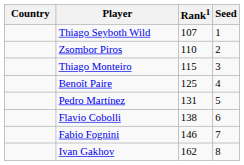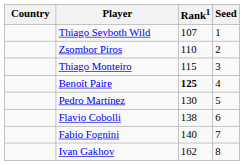Benoît Paire | Rank1: normal -> bold
Pedro Martínez | Rank1: 131 -> 130
Fabio Fognini | Rank1: 146 -> 140
